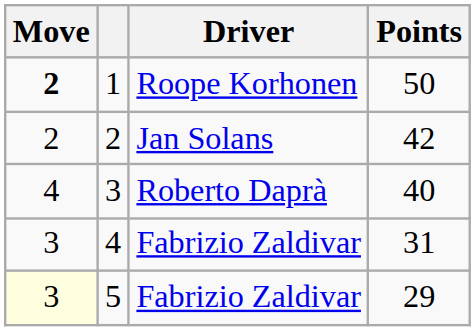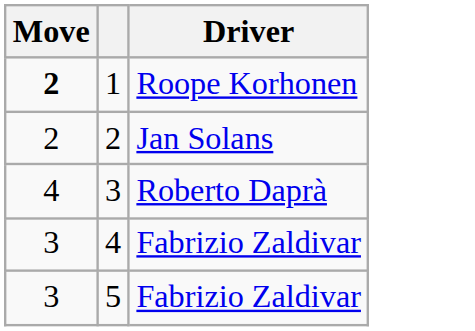- column: Points | 50 | 42 | 40 | 31 | 29
5 | Move: lightyellow background -> no background
